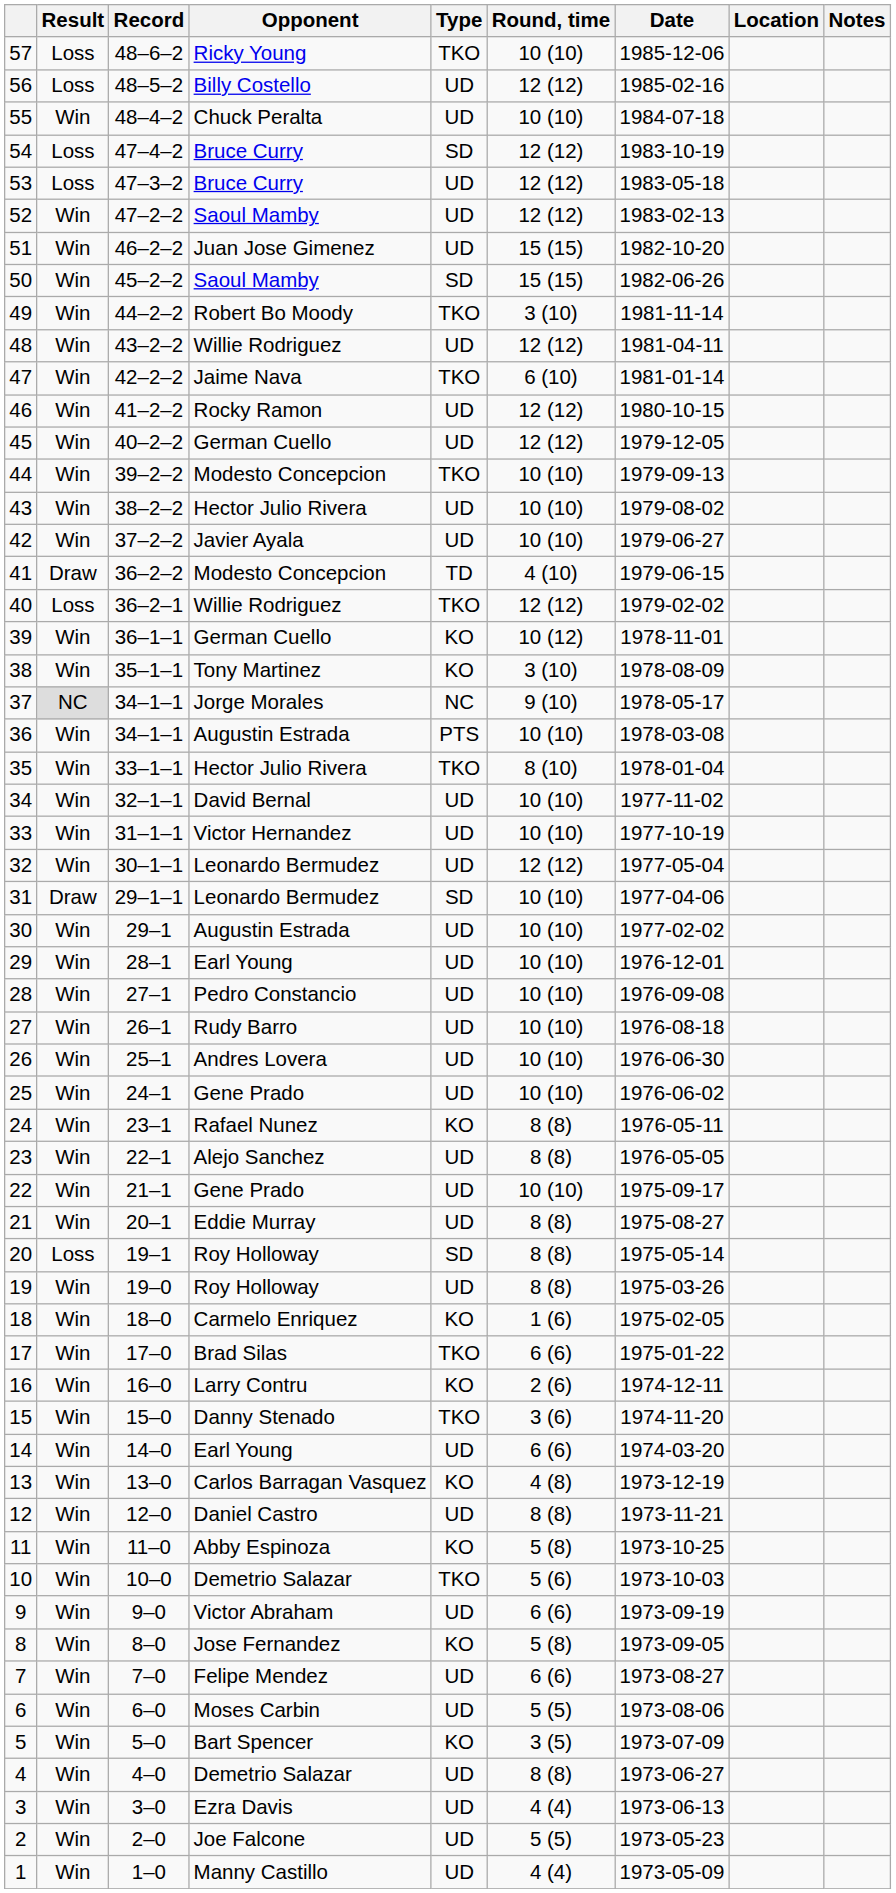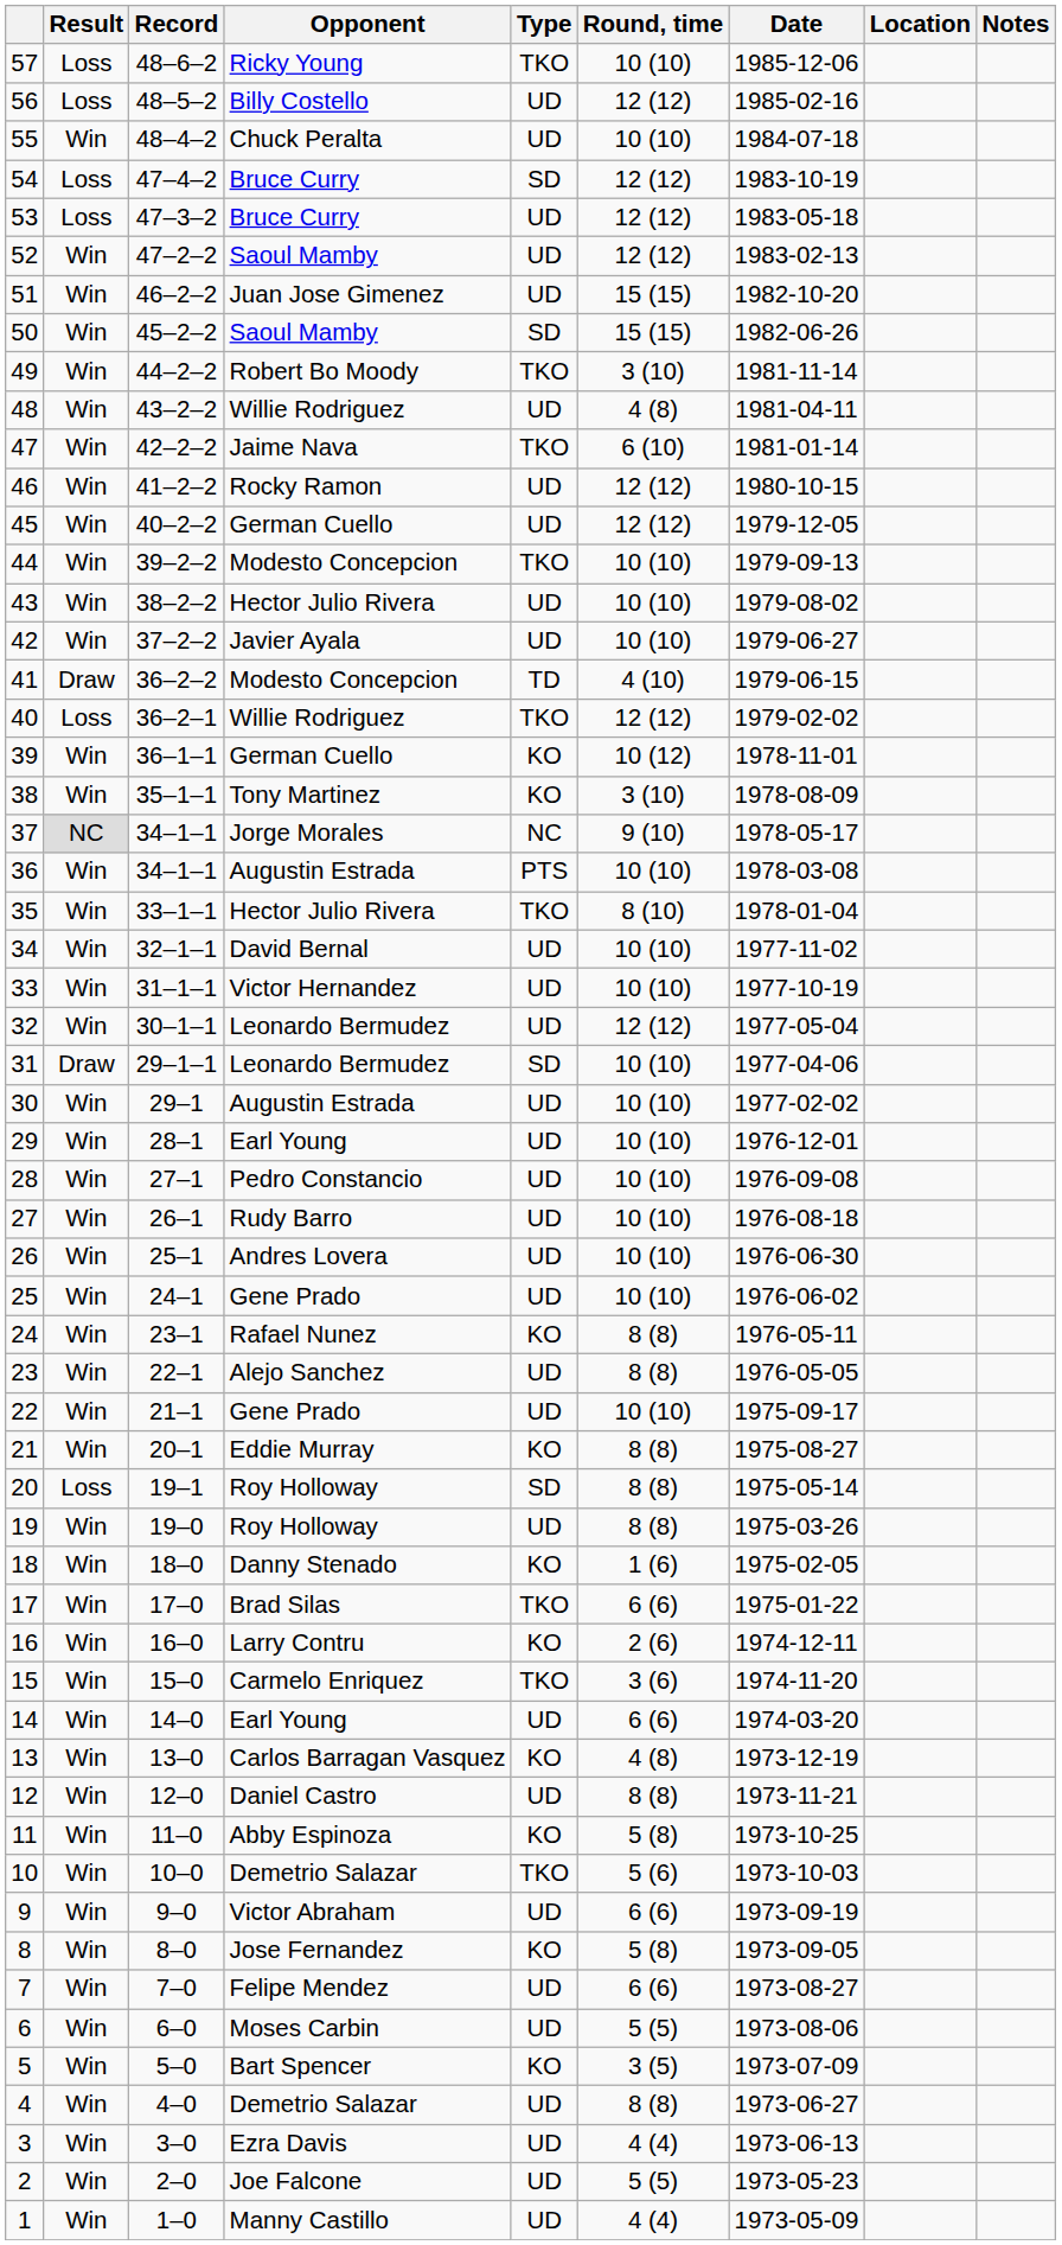48 | Round, time: 12 (12) -> 4 (8)
21 | Type: UD -> KO
18 | Opponent: Carmelo Enriquez -> Danny Stenado
15 | Opponent: Danny Stenado -> Carmelo Enriquez
